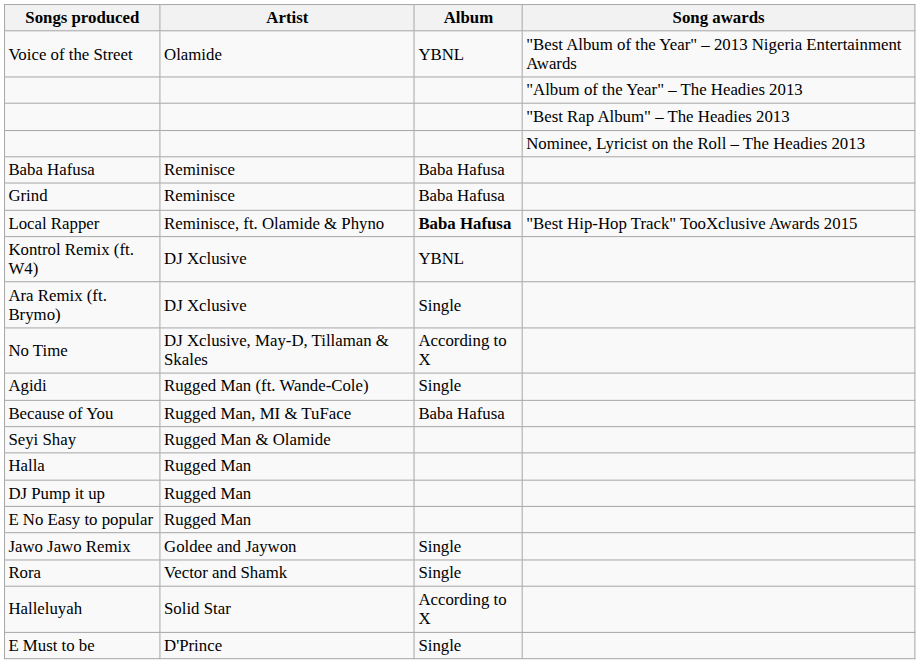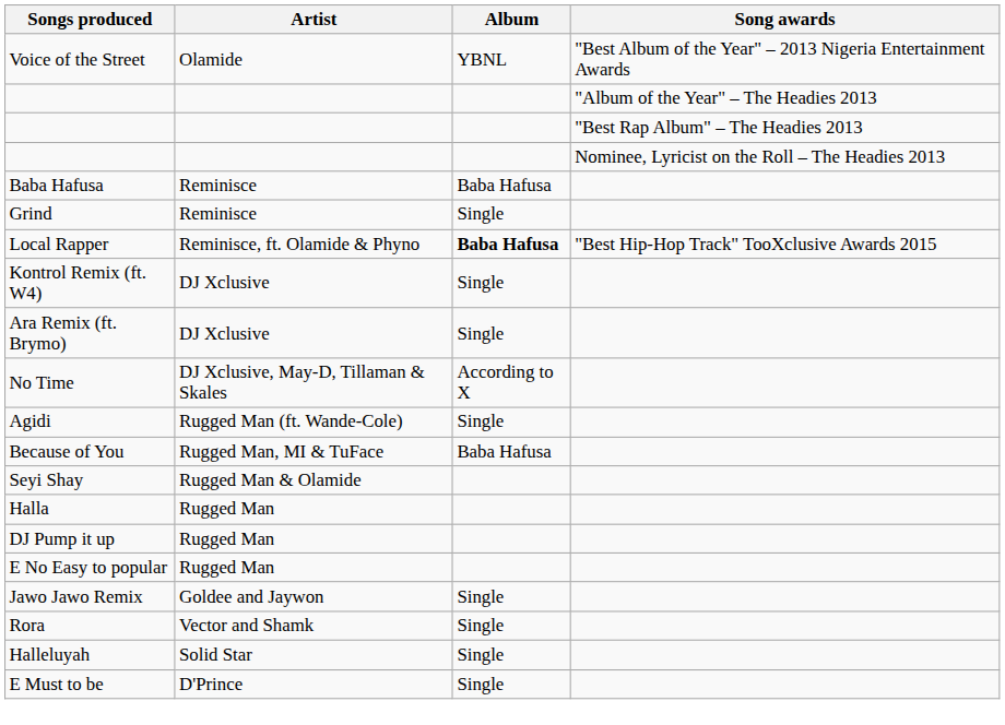Grind | Album: Baba Hafusa -> Single
Kontrol Remix (ft. W4) | Album: YBNL -> Single
Halleluyah | Album: According to X -> Single
